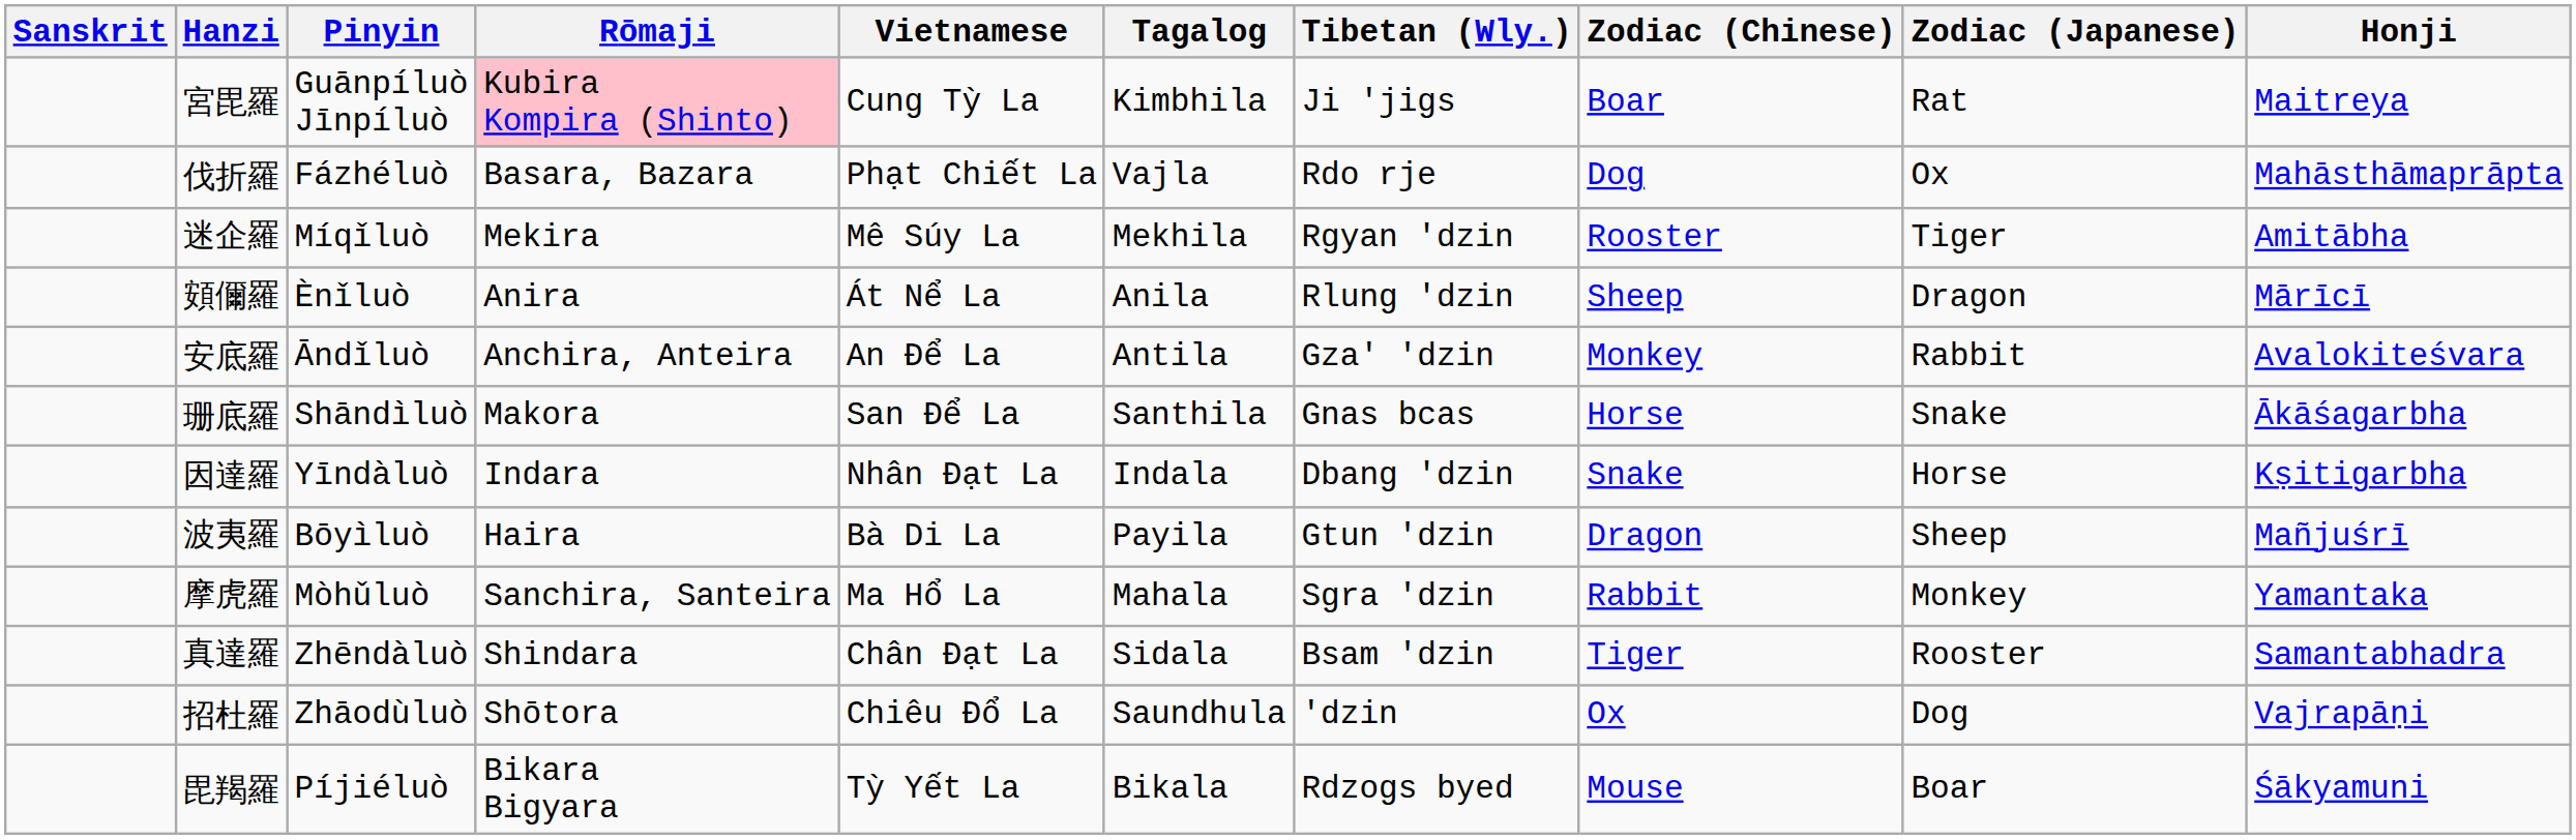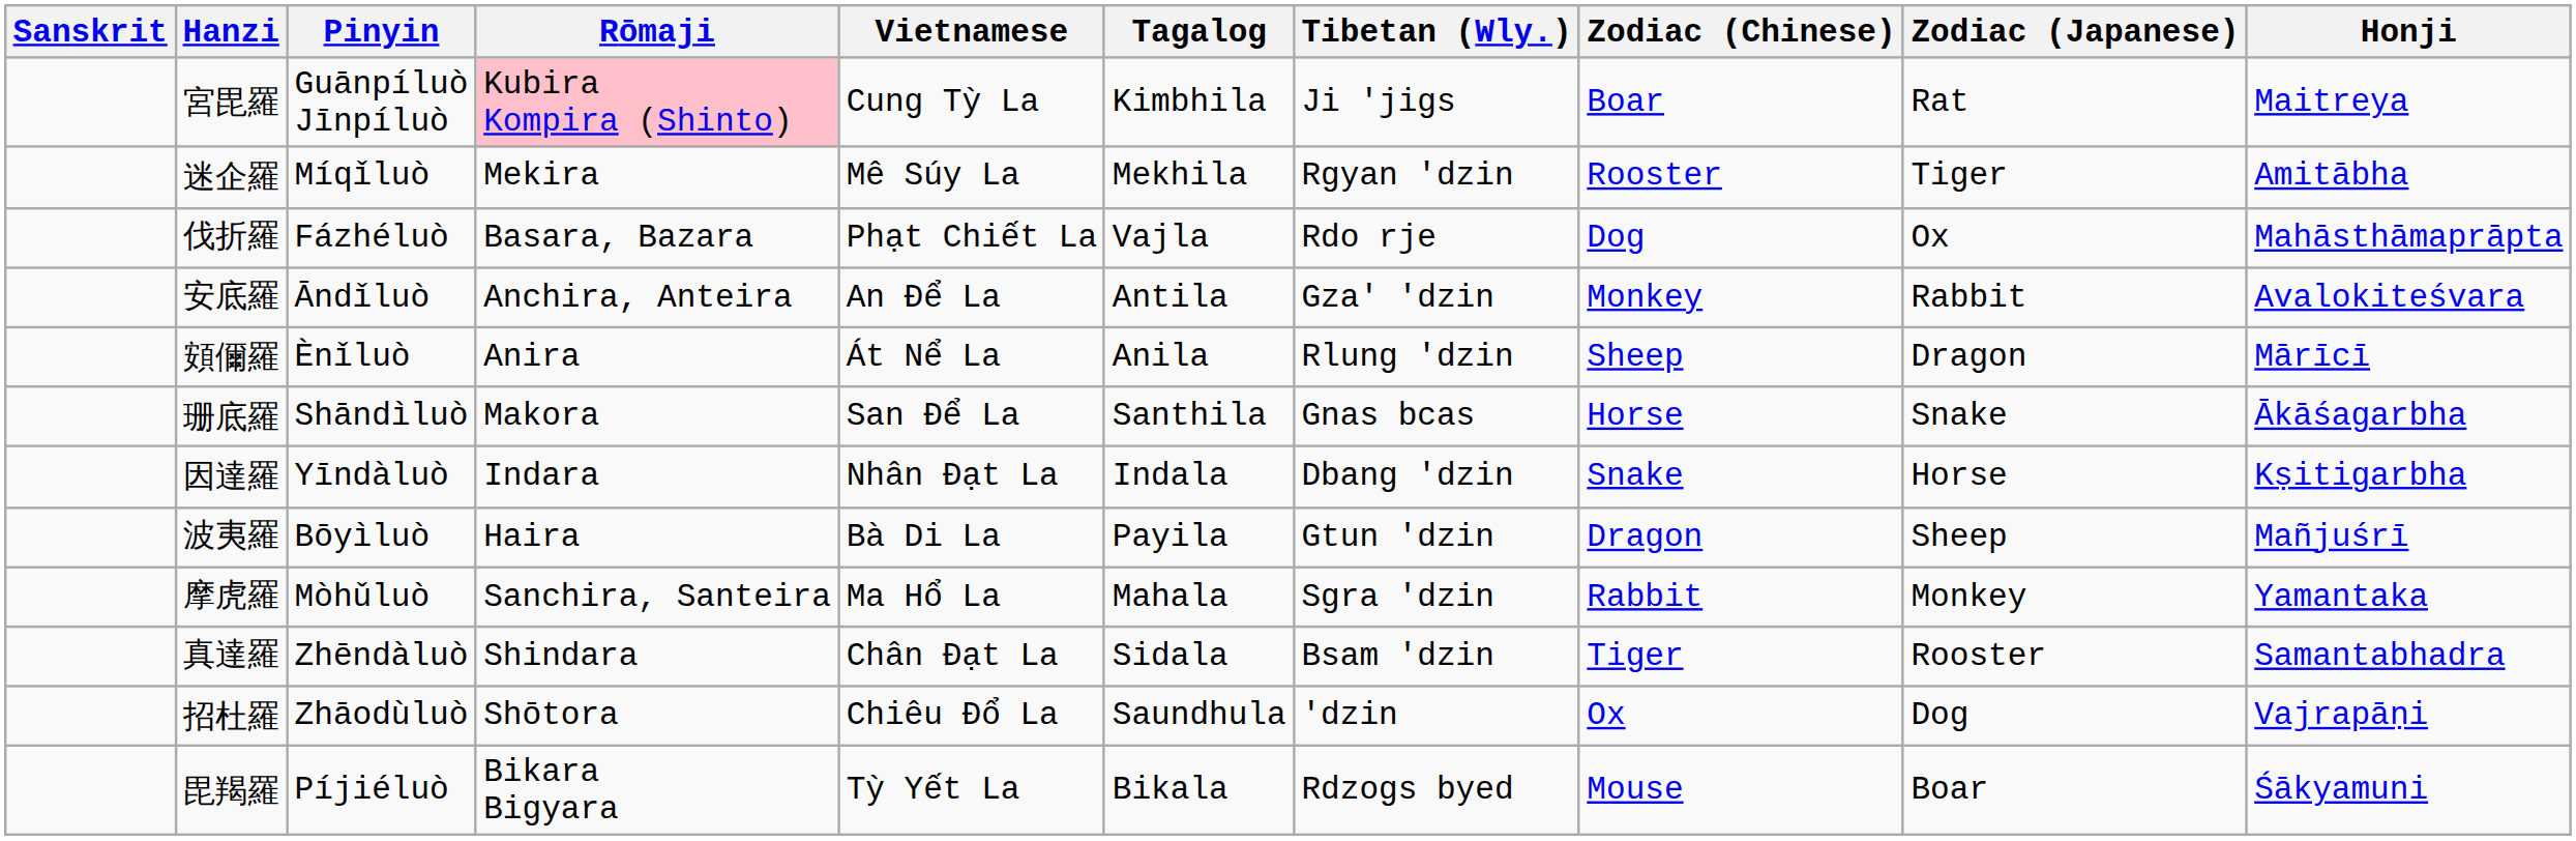rows swapped: 伐折羅 <-> 迷企羅
rows swapped: 安底羅 <-> 頞儞羅
